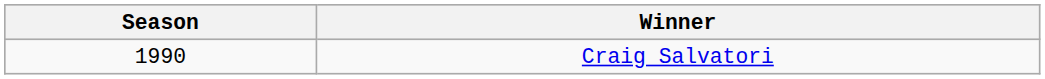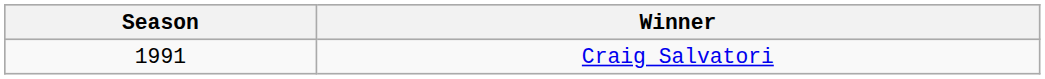Craig Salvatori | Season: 1990 -> 1991
